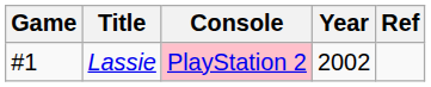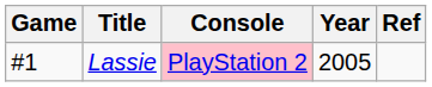Lassie | Year: 2002 -> 2005
